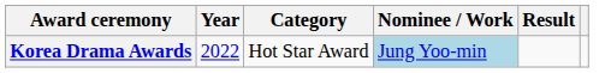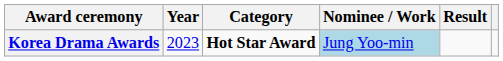Korea Drama Awards | Year: 2022 -> 2023
Korea Drama Awards | Category: normal -> bold
